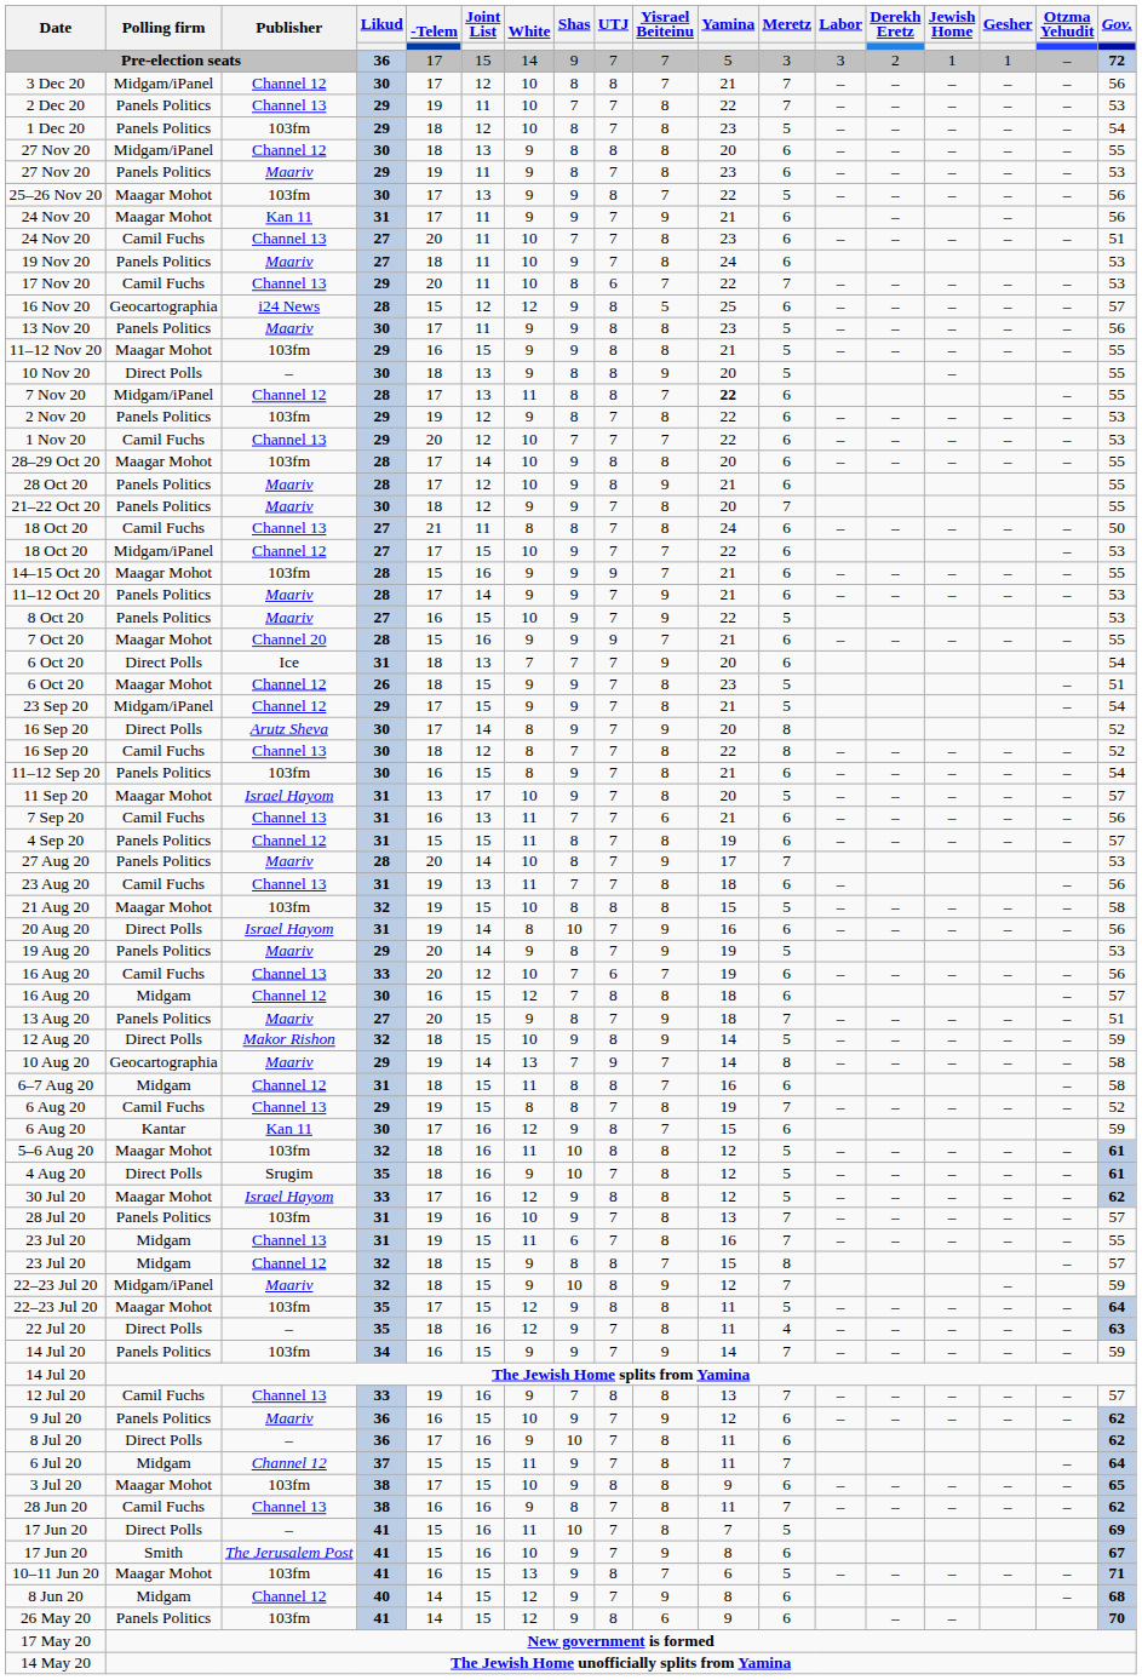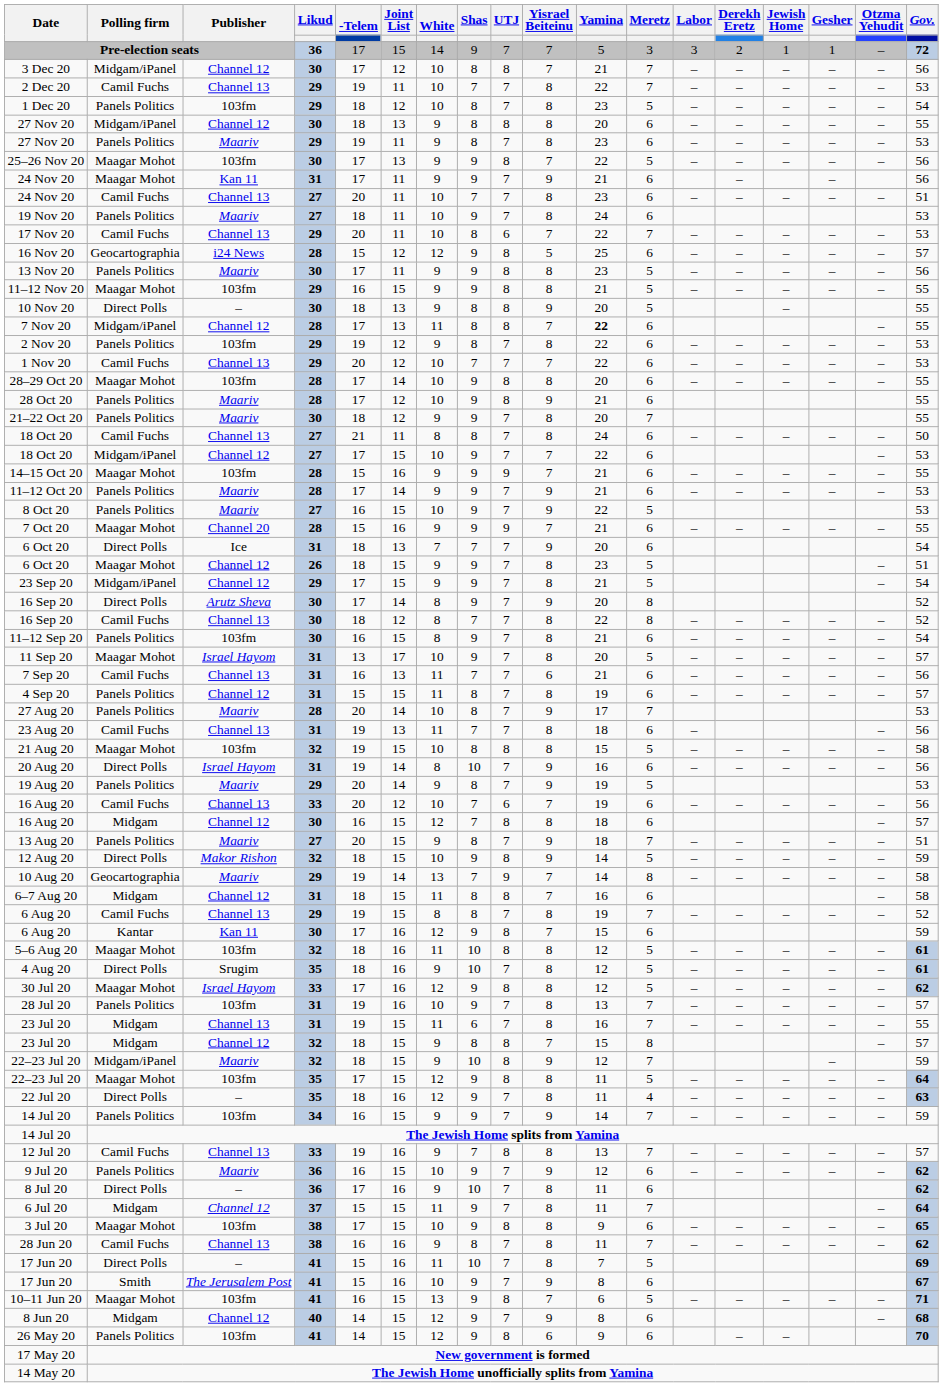2 Dec 20 | Polling firm: Panels Politics -> Camil Fuchs
